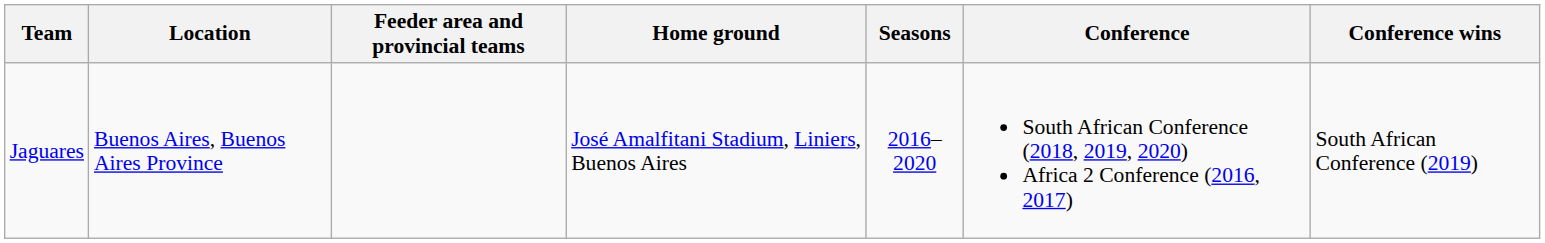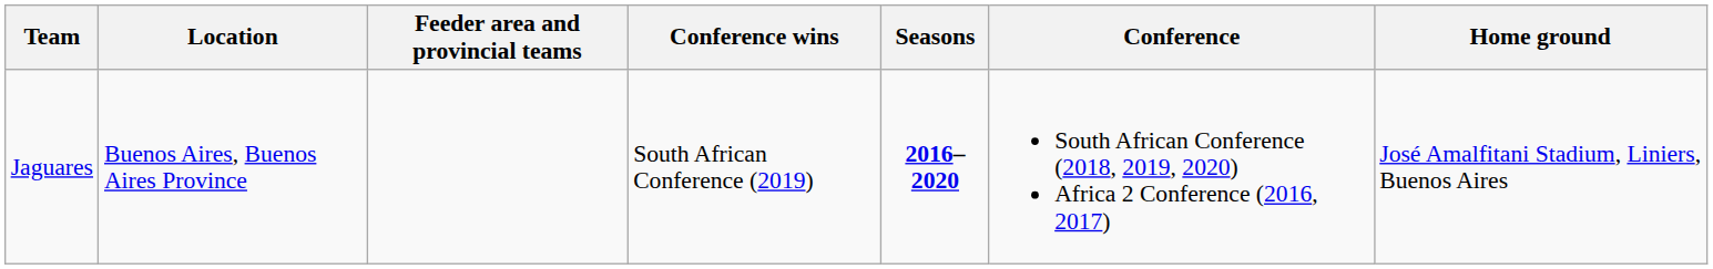columns swapped: Home ground <-> Conference wins
Jaguares | Seasons: normal -> bold
